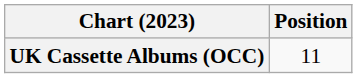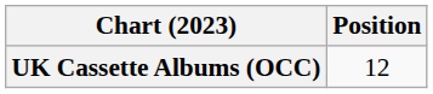UK Cassette Albums (OCC) | Position: 11 -> 12
